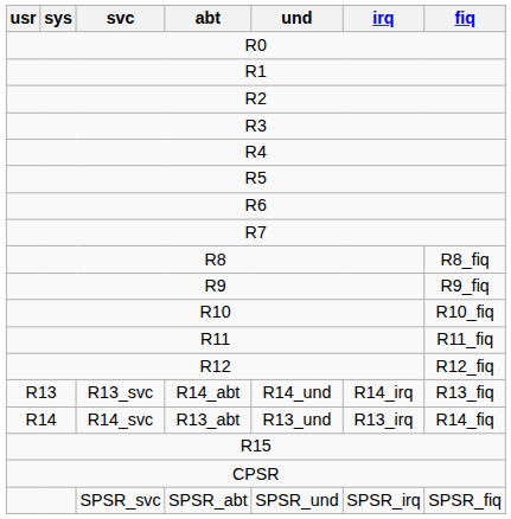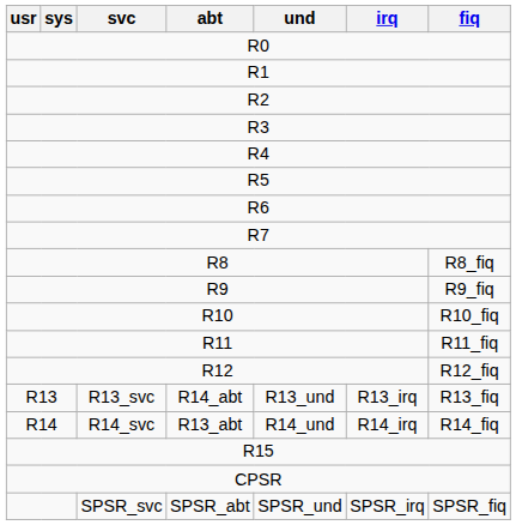R13 | und: R14_und -> R13_und
R13 | irq: R14_irq -> R13_irq
R14 | und: R13_und -> R14_und
R14 | irq: R13_irq -> R14_irq
